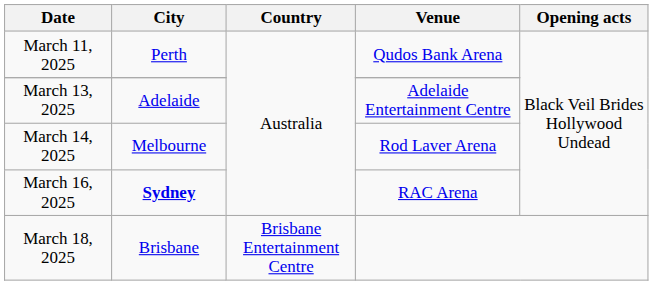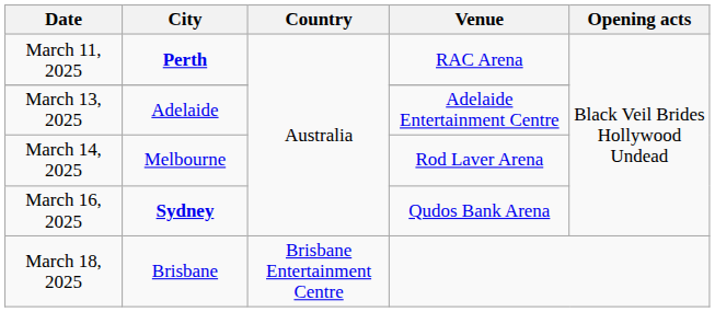March 11, 2025 | City: normal -> bold
March 11, 2025 | Venue: Qudos Bank Arena -> RAC Arena
March 16, 2025 | Venue: RAC Arena -> Qudos Bank Arena
